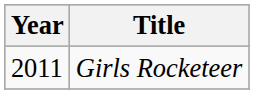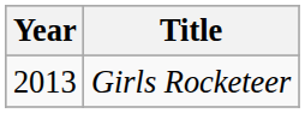Girls Rocketeer | Year: 2011 -> 2013
